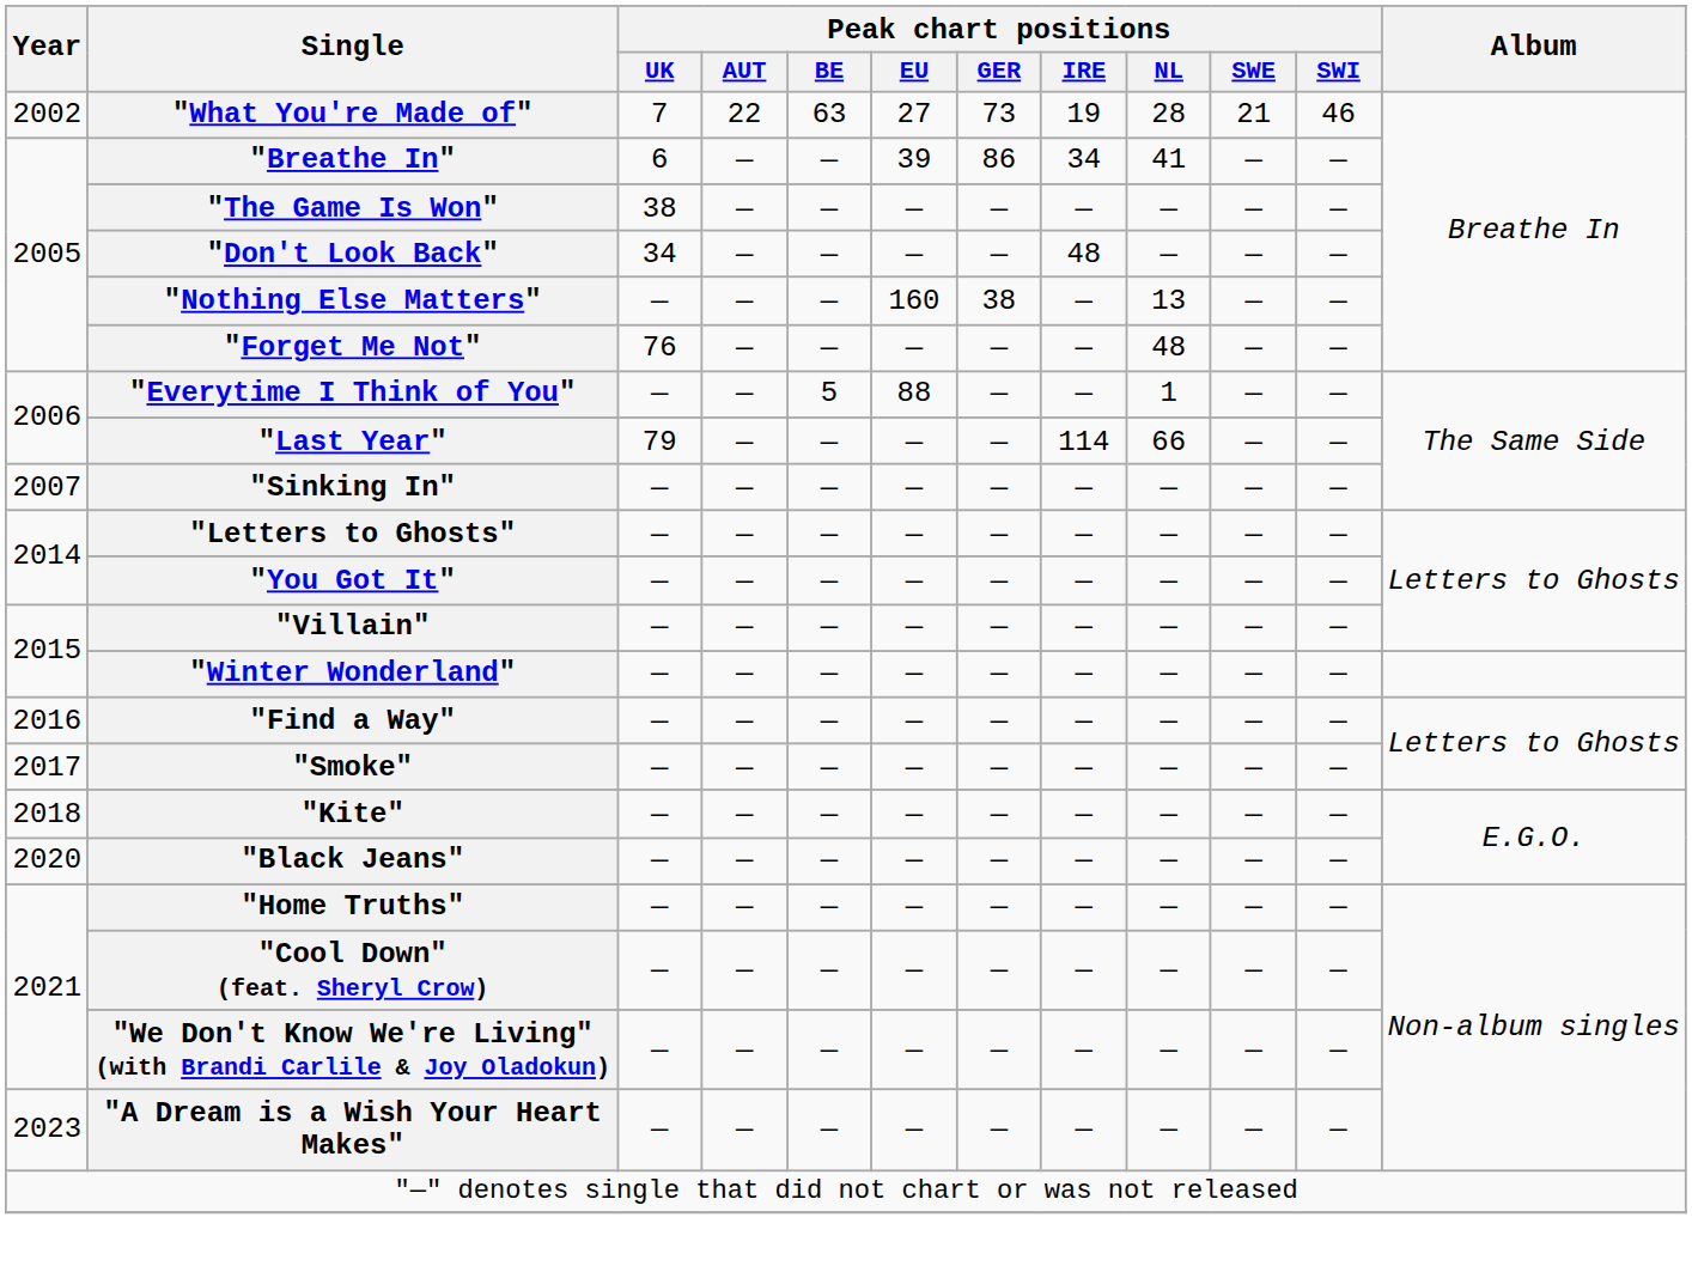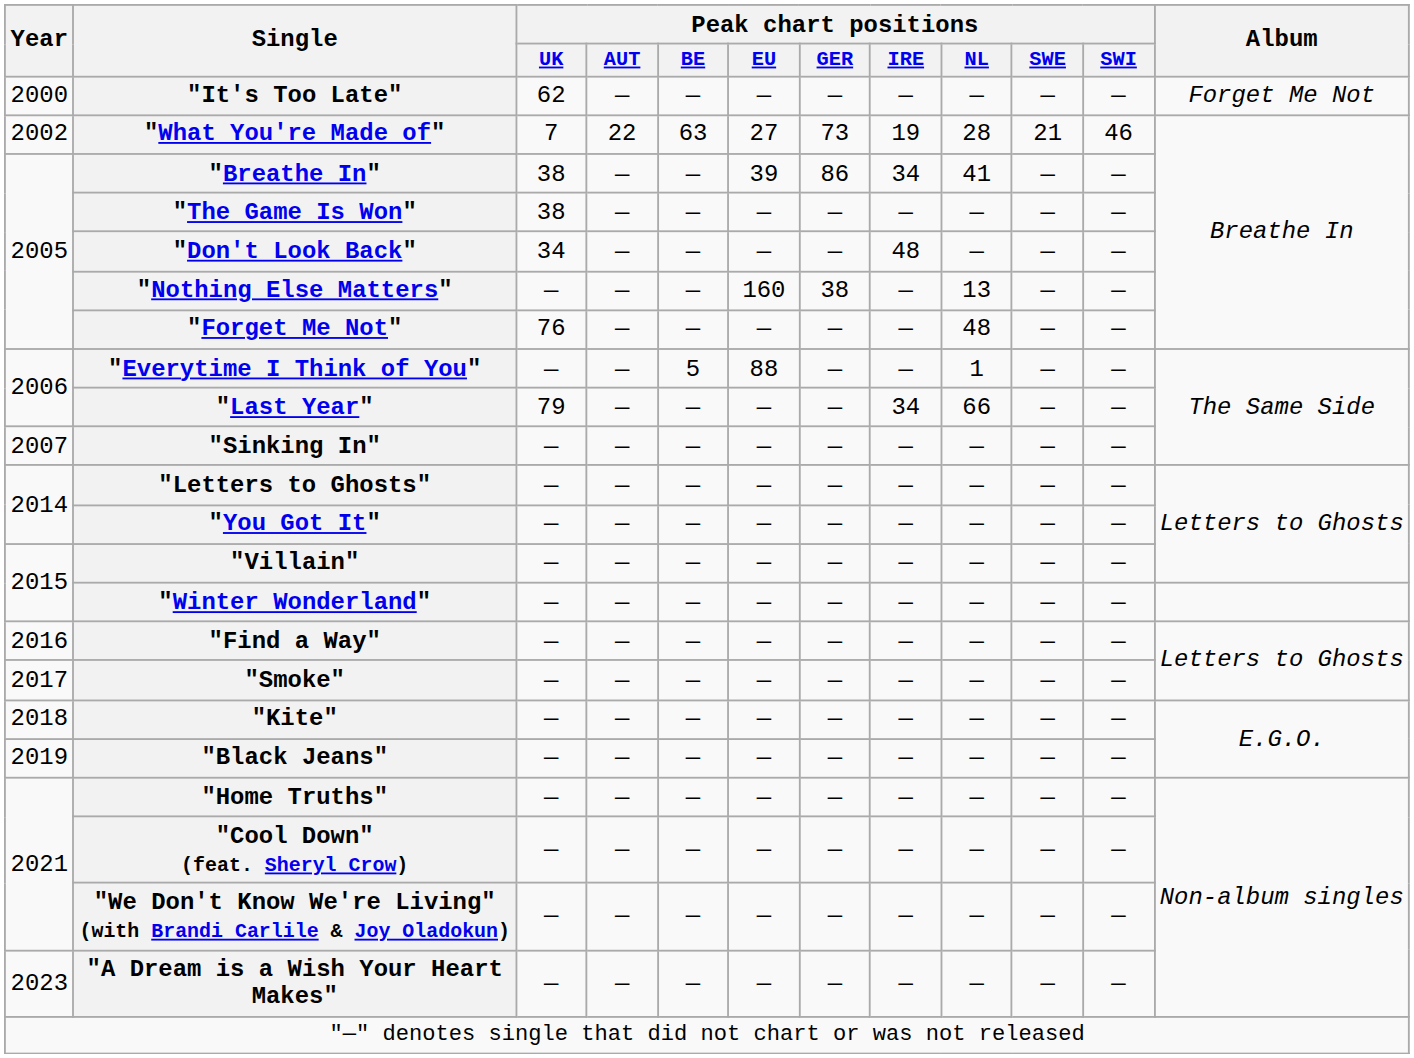+ row: 2000 | "It's Too Late" | 62 | — | — | — | — | — | — | — | — | Forget Me Not
"Breathe In" | Peak chart positions / UK: 6 -> 38
"Last Year" | Peak chart positions / IRE: 114 -> 34
"Black Jeans" | Year: 2020 -> 2019
